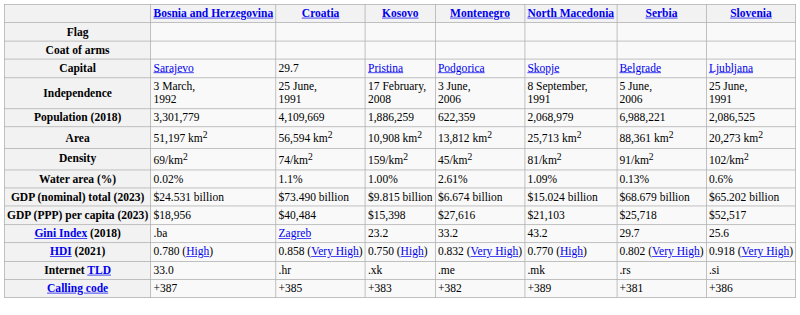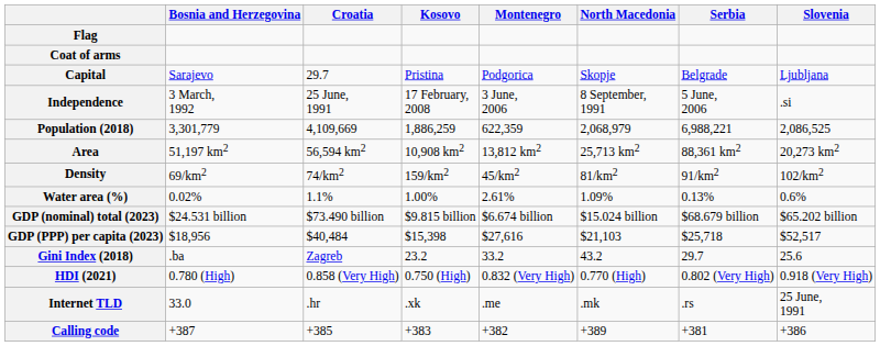Independence | Slovenia: 25 June, 1991 -> .si
Internet TLD | Slovenia: .si -> 25 June, 1991
